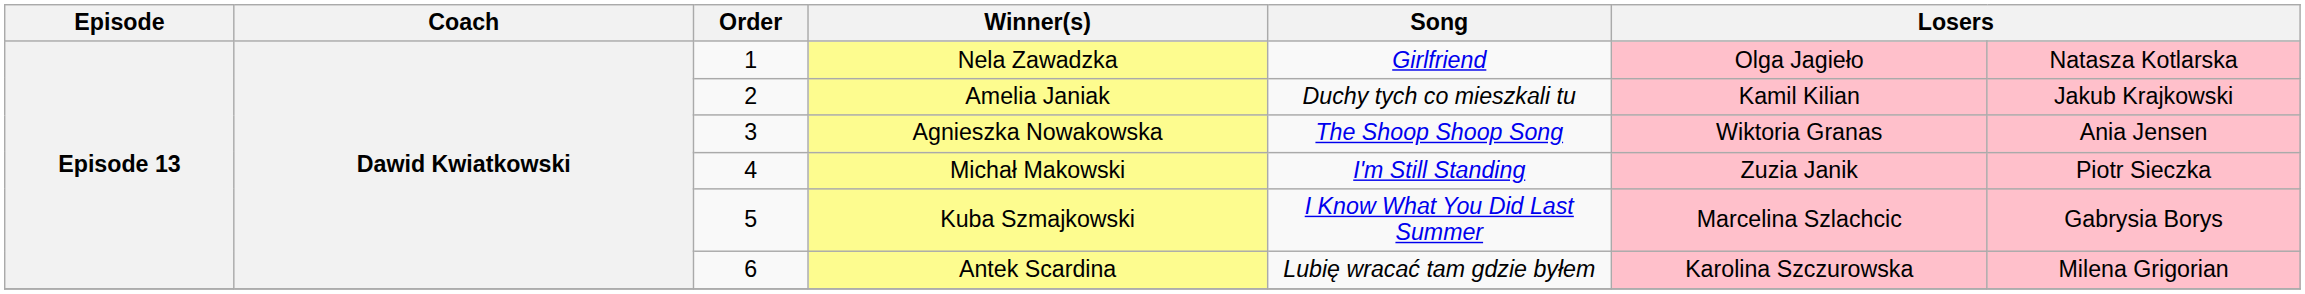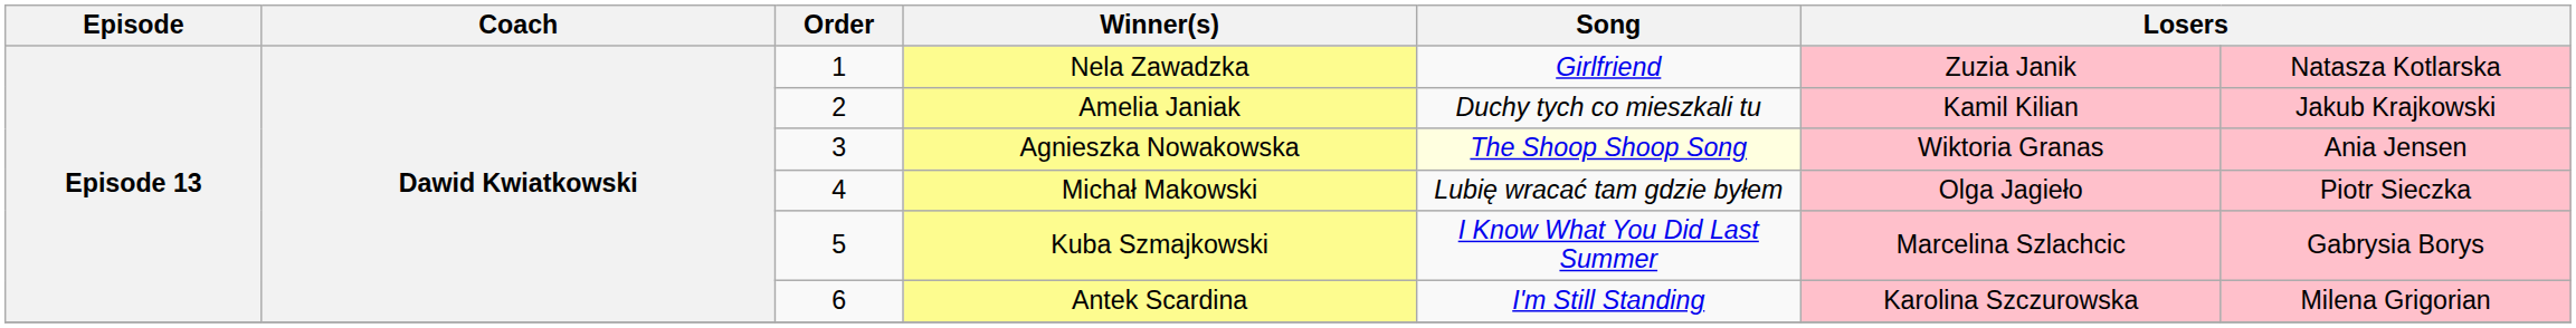Nela Zawadzka | column 6: Olga Jagieło -> Zuzia Janik
Agnieszka Nowakowska | Song: no background -> lightyellow background
Michał Makowski | Song: I'm Still Standing -> Lubię wracać tam gdzie byłem
Michał Makowski | column 6: Zuzia Janik -> Olga Jagieło
Antek Scardina | Song: Lubię wracać tam gdzie byłem -> I'm Still Standing
